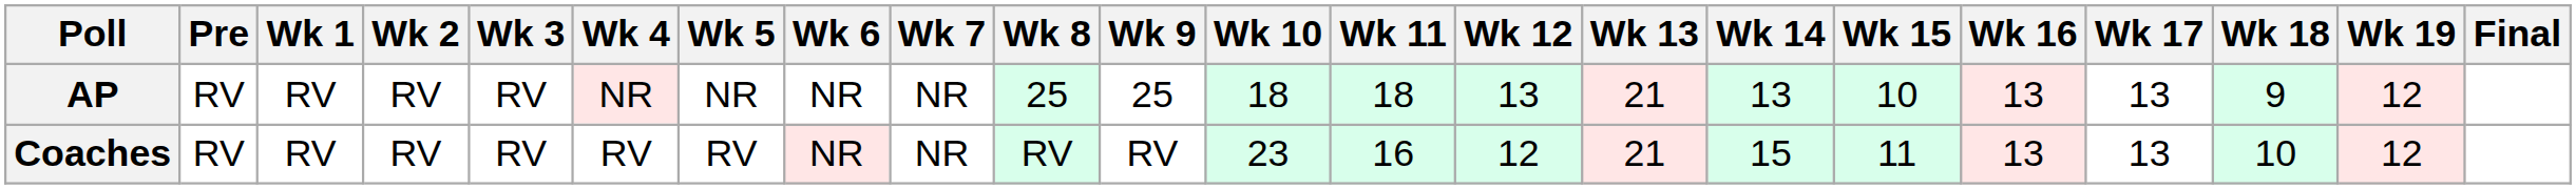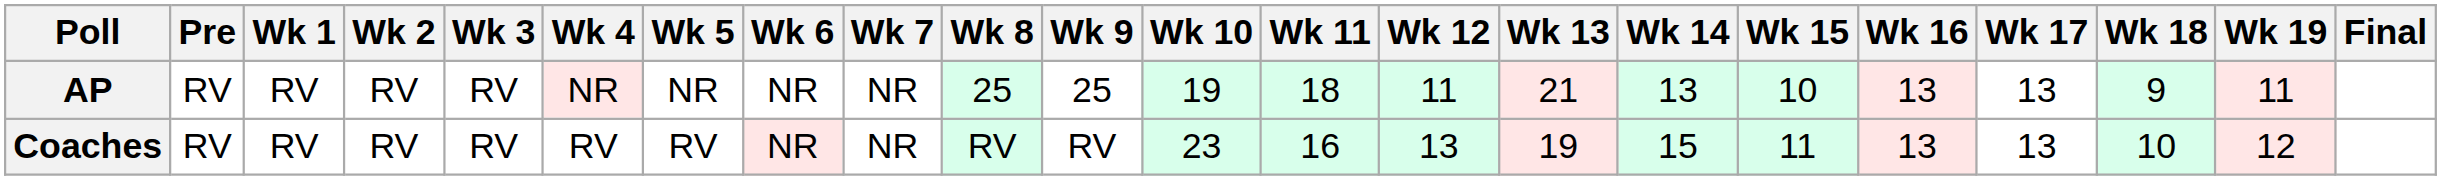AP | Wk 10: 18 -> 19
AP | Wk 12: 13 -> 11
AP | Wk 19: 12 -> 11
Coaches | Wk 12: 12 -> 13
Coaches | Wk 13: 21 -> 19
